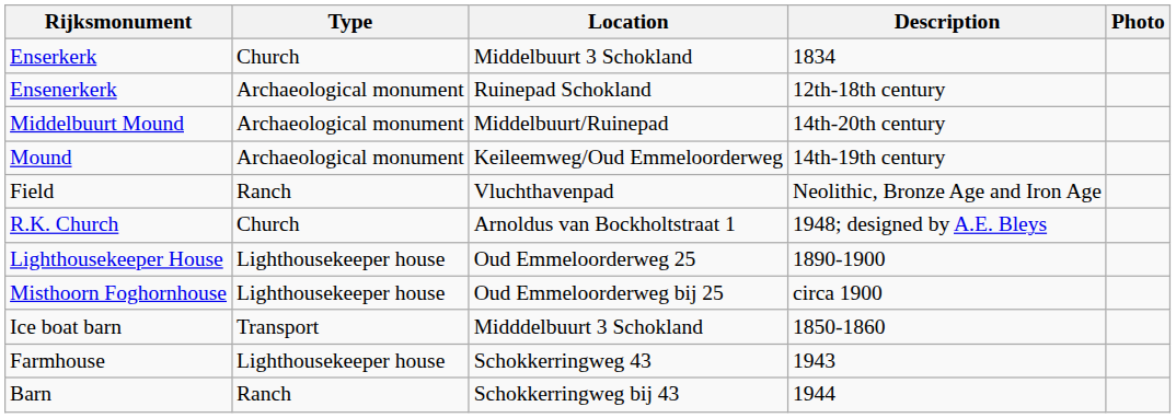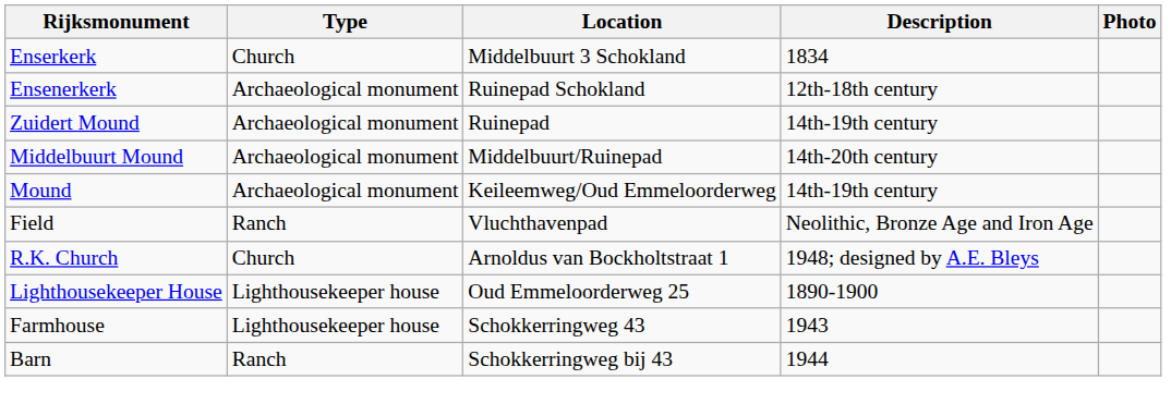+ row: Zuidert Mound | Archaeological monument | Ruinepad | 14th-19th century
- row: Misthoorn Foghornhouse | Lighthousekeeper house | Oud Emmeloorderweg bij 25 | circa 1900
- row: Ice boat barn | Transport | Midddelbuurt 3 Schokland | 1850-1860
